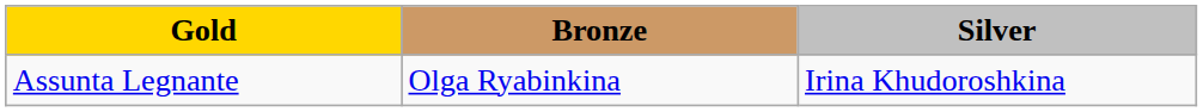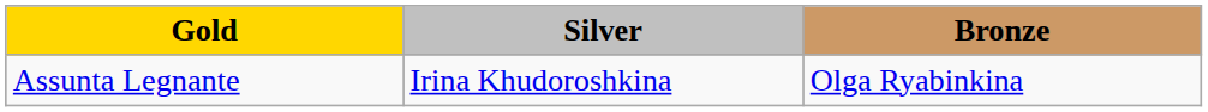columns swapped: Silver <-> Bronze
